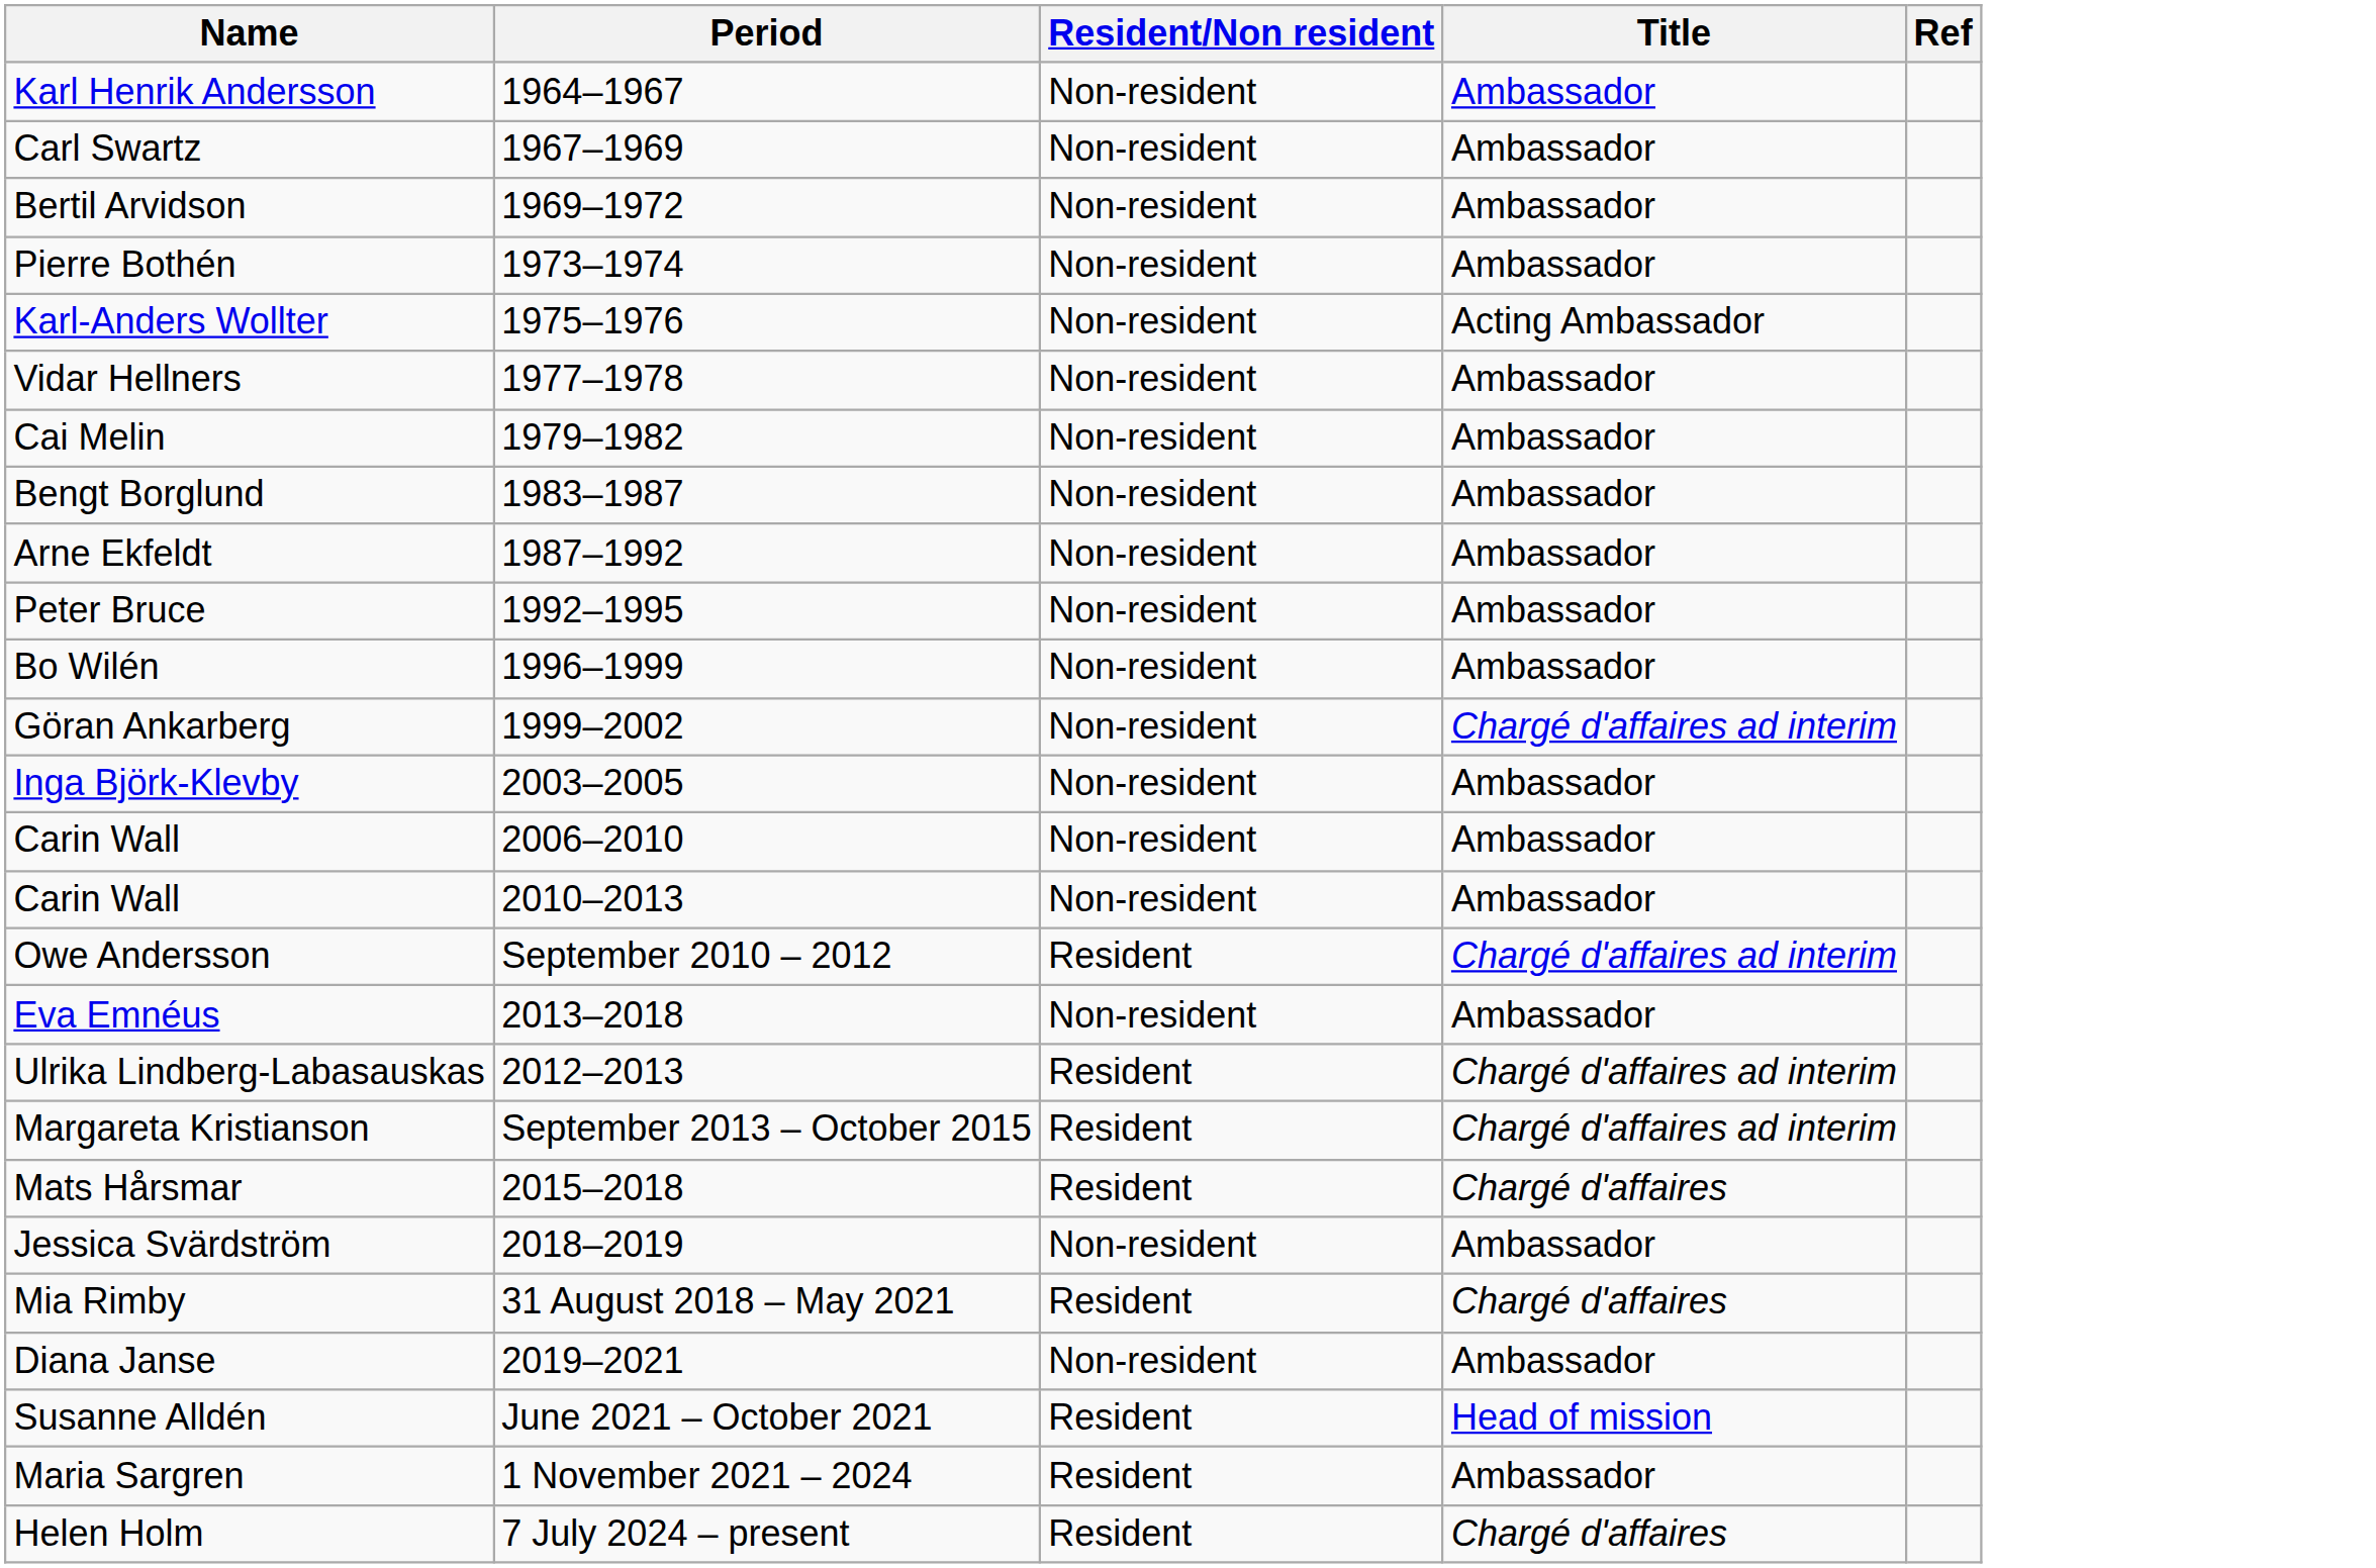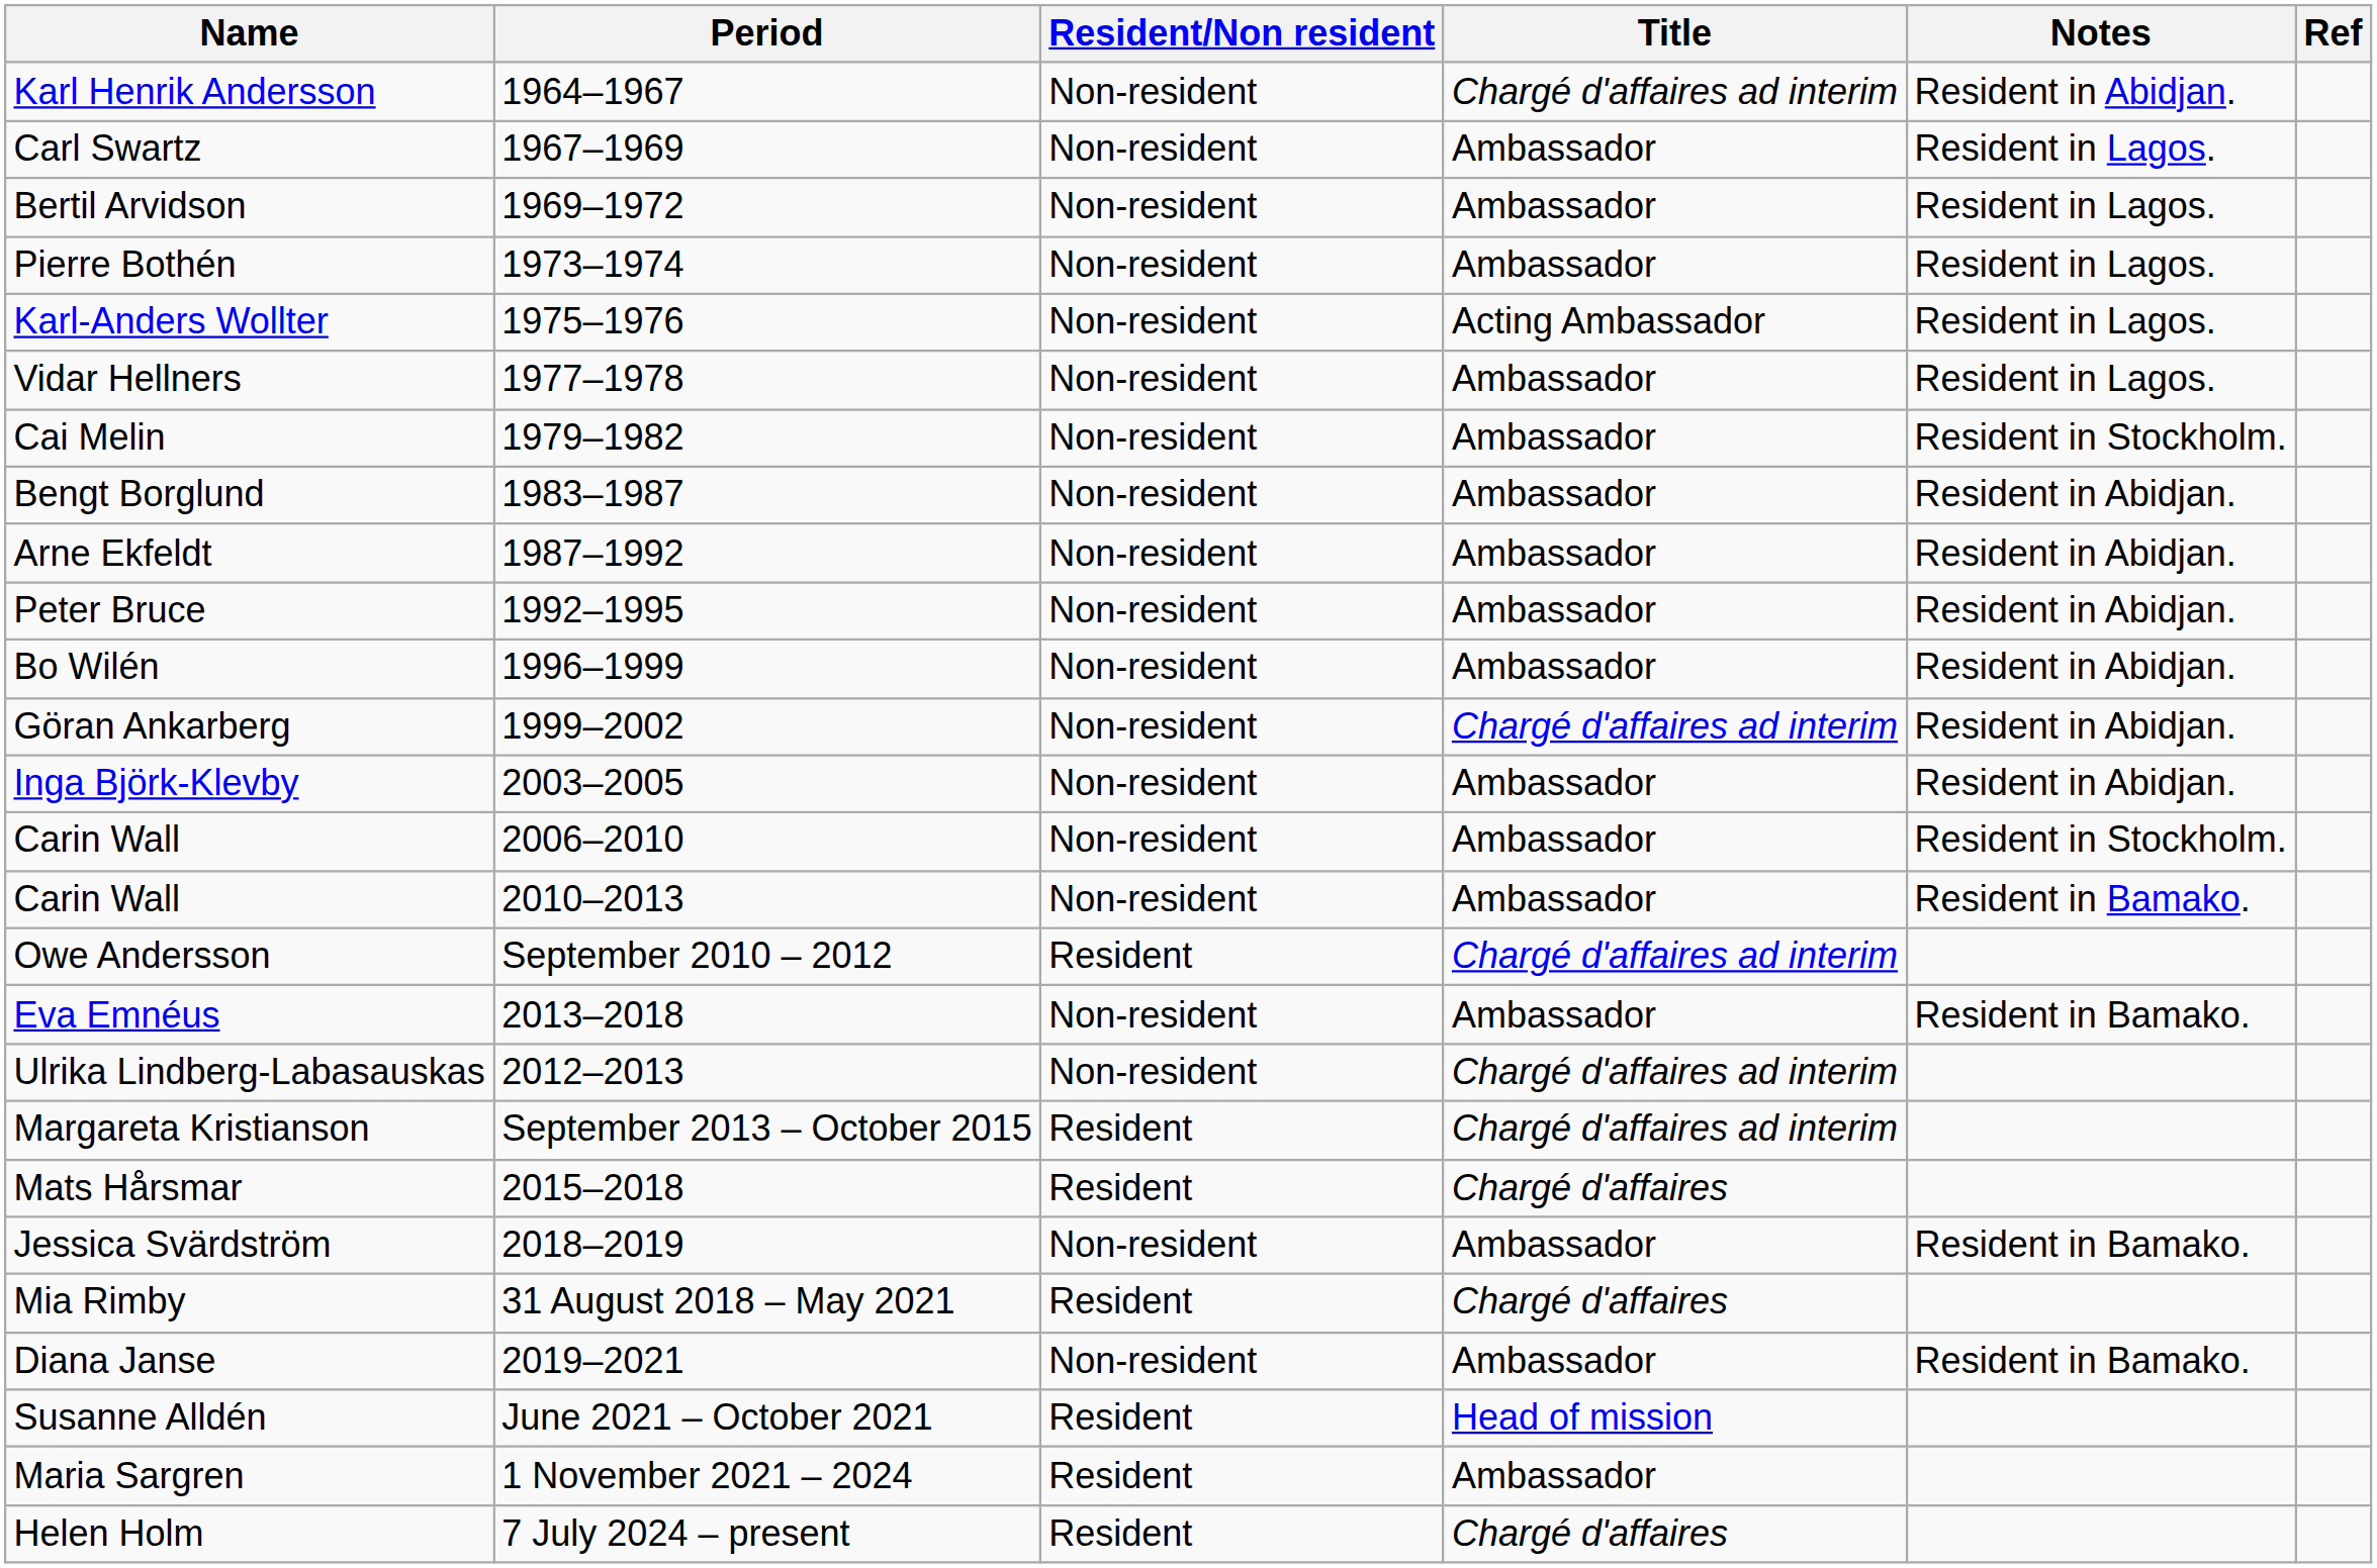+ column: Notes | Resident in Abidjan. | Resident in Lagos. | Resident in Lagos. | Resident in Lagos. | Resident in Lagos. | Resident in Lagos. | Resident in Stockholm. | Resident in Abidjan. | Resident in Abidjan. | Resident in Abidjan. | Resident in Abidjan. | Resident in Abidjan. | Resident in Abidjan. | Resident in Stockholm. | Resident in Bamako. | Resident in Bamako. | Resident in Bamako. | Resident in Bamako.
Karl Henrik Andersson | Title: Ambassador -> Chargé d'affaires ad interim
Ulrika Lindberg-Labasauskas | Resident/Non resident: Resident -> Non-resident
